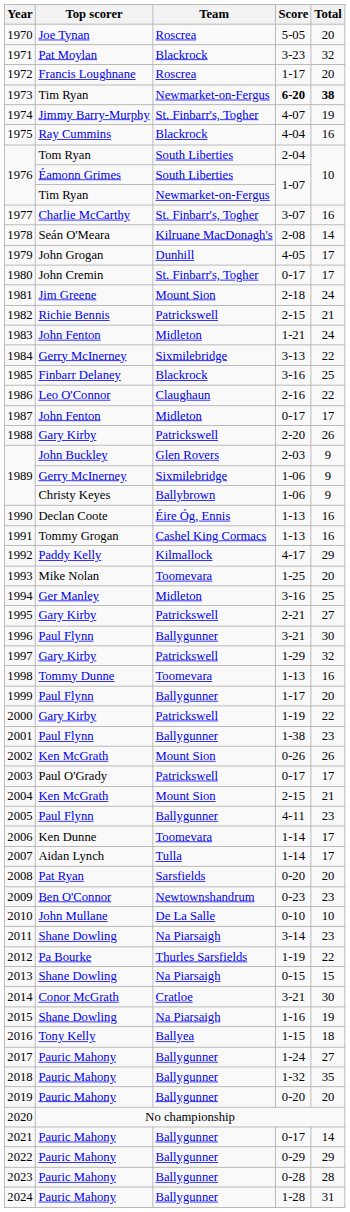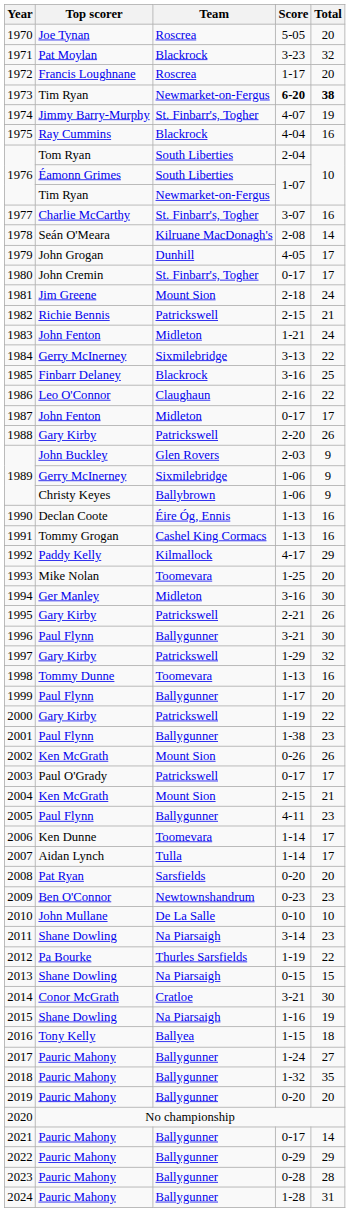1994 | Total: 25 -> 30
1995 | Total: 27 -> 26
